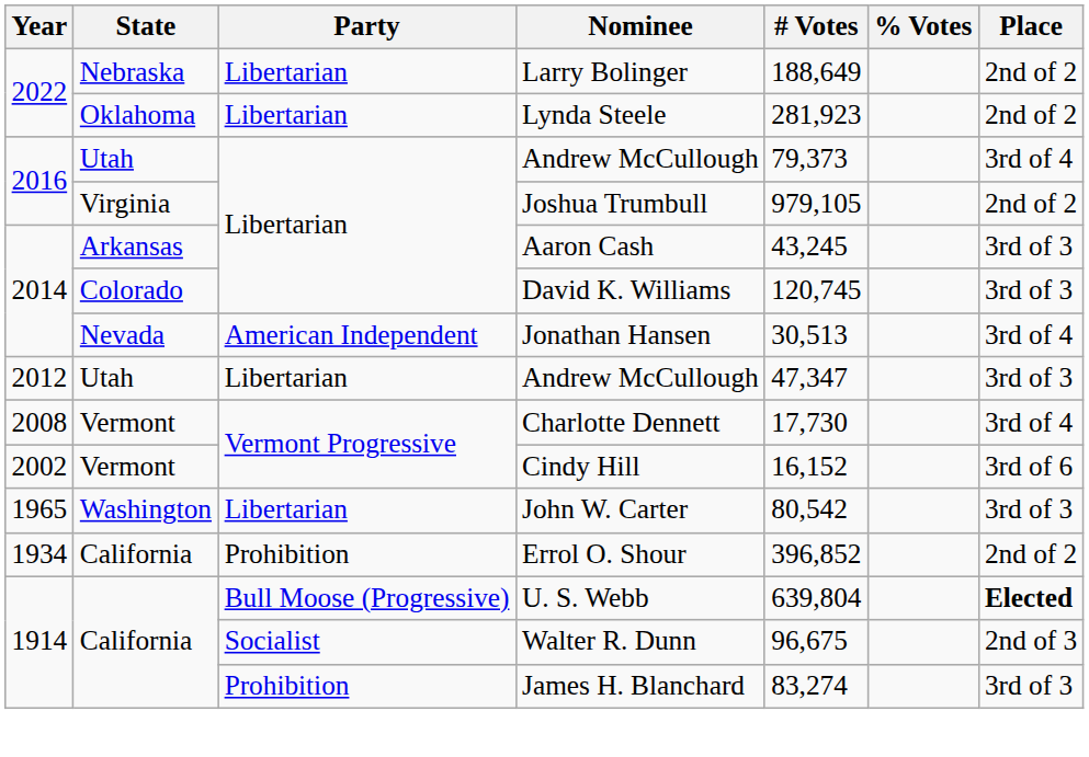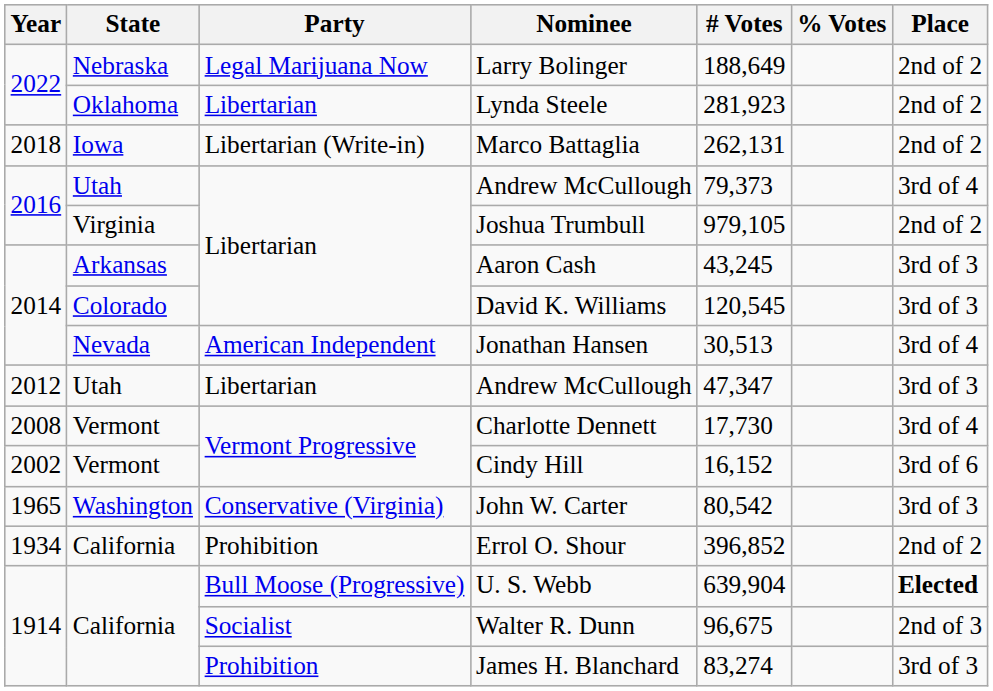Larry Bolinger | Party: Libertarian -> Legal Marijuana Now
+ row: 2018 | Iowa | Libertarian (Write-in) | Marco Battaglia | 262,131 | 2nd of 2
David K. Williams | # Votes: 120,745 -> 120,545
John W. Carter | Party: Libertarian -> Conservative (Virginia)
U. S. Webb | # Votes: 639,804 -> 639,904
